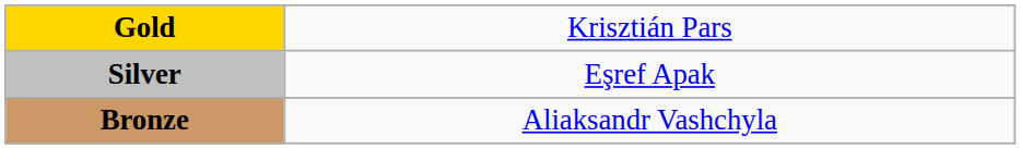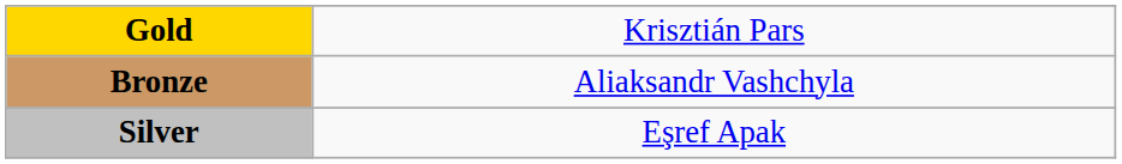rows swapped: Silver <-> Bronze
